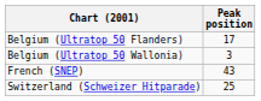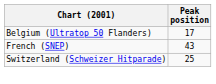- row: Belgium (Ultratop 50 Wallonia) | 3
